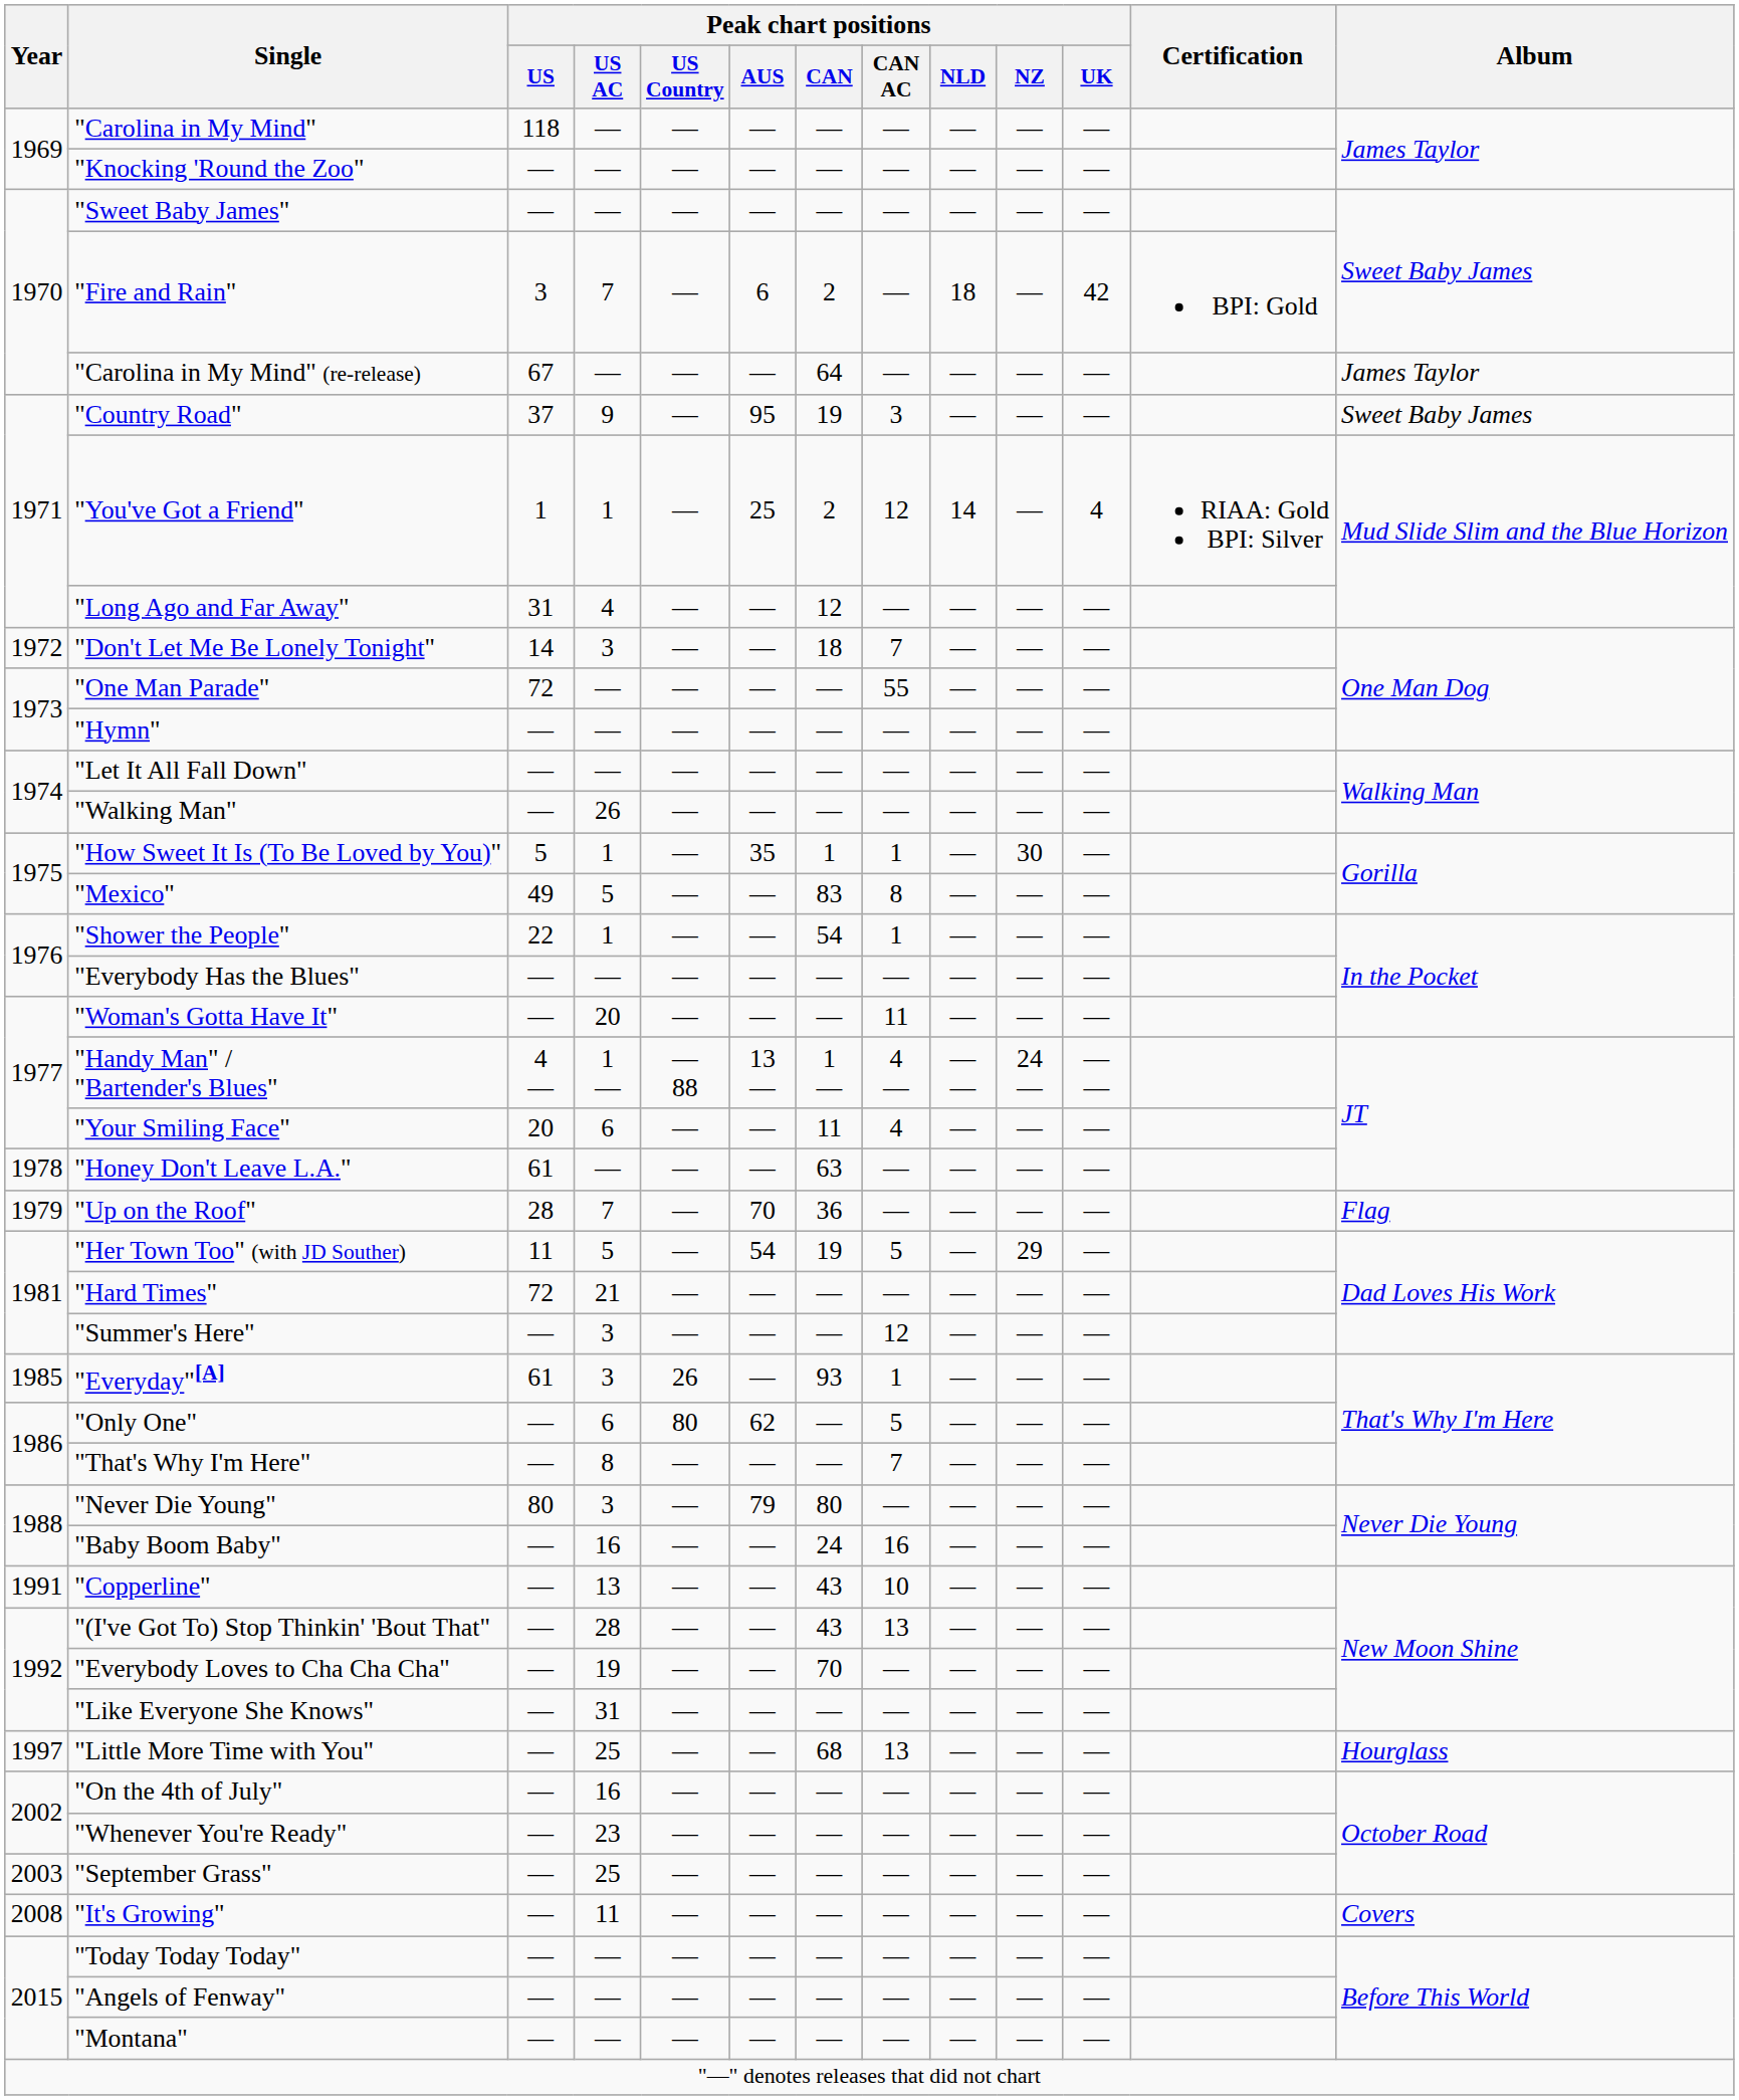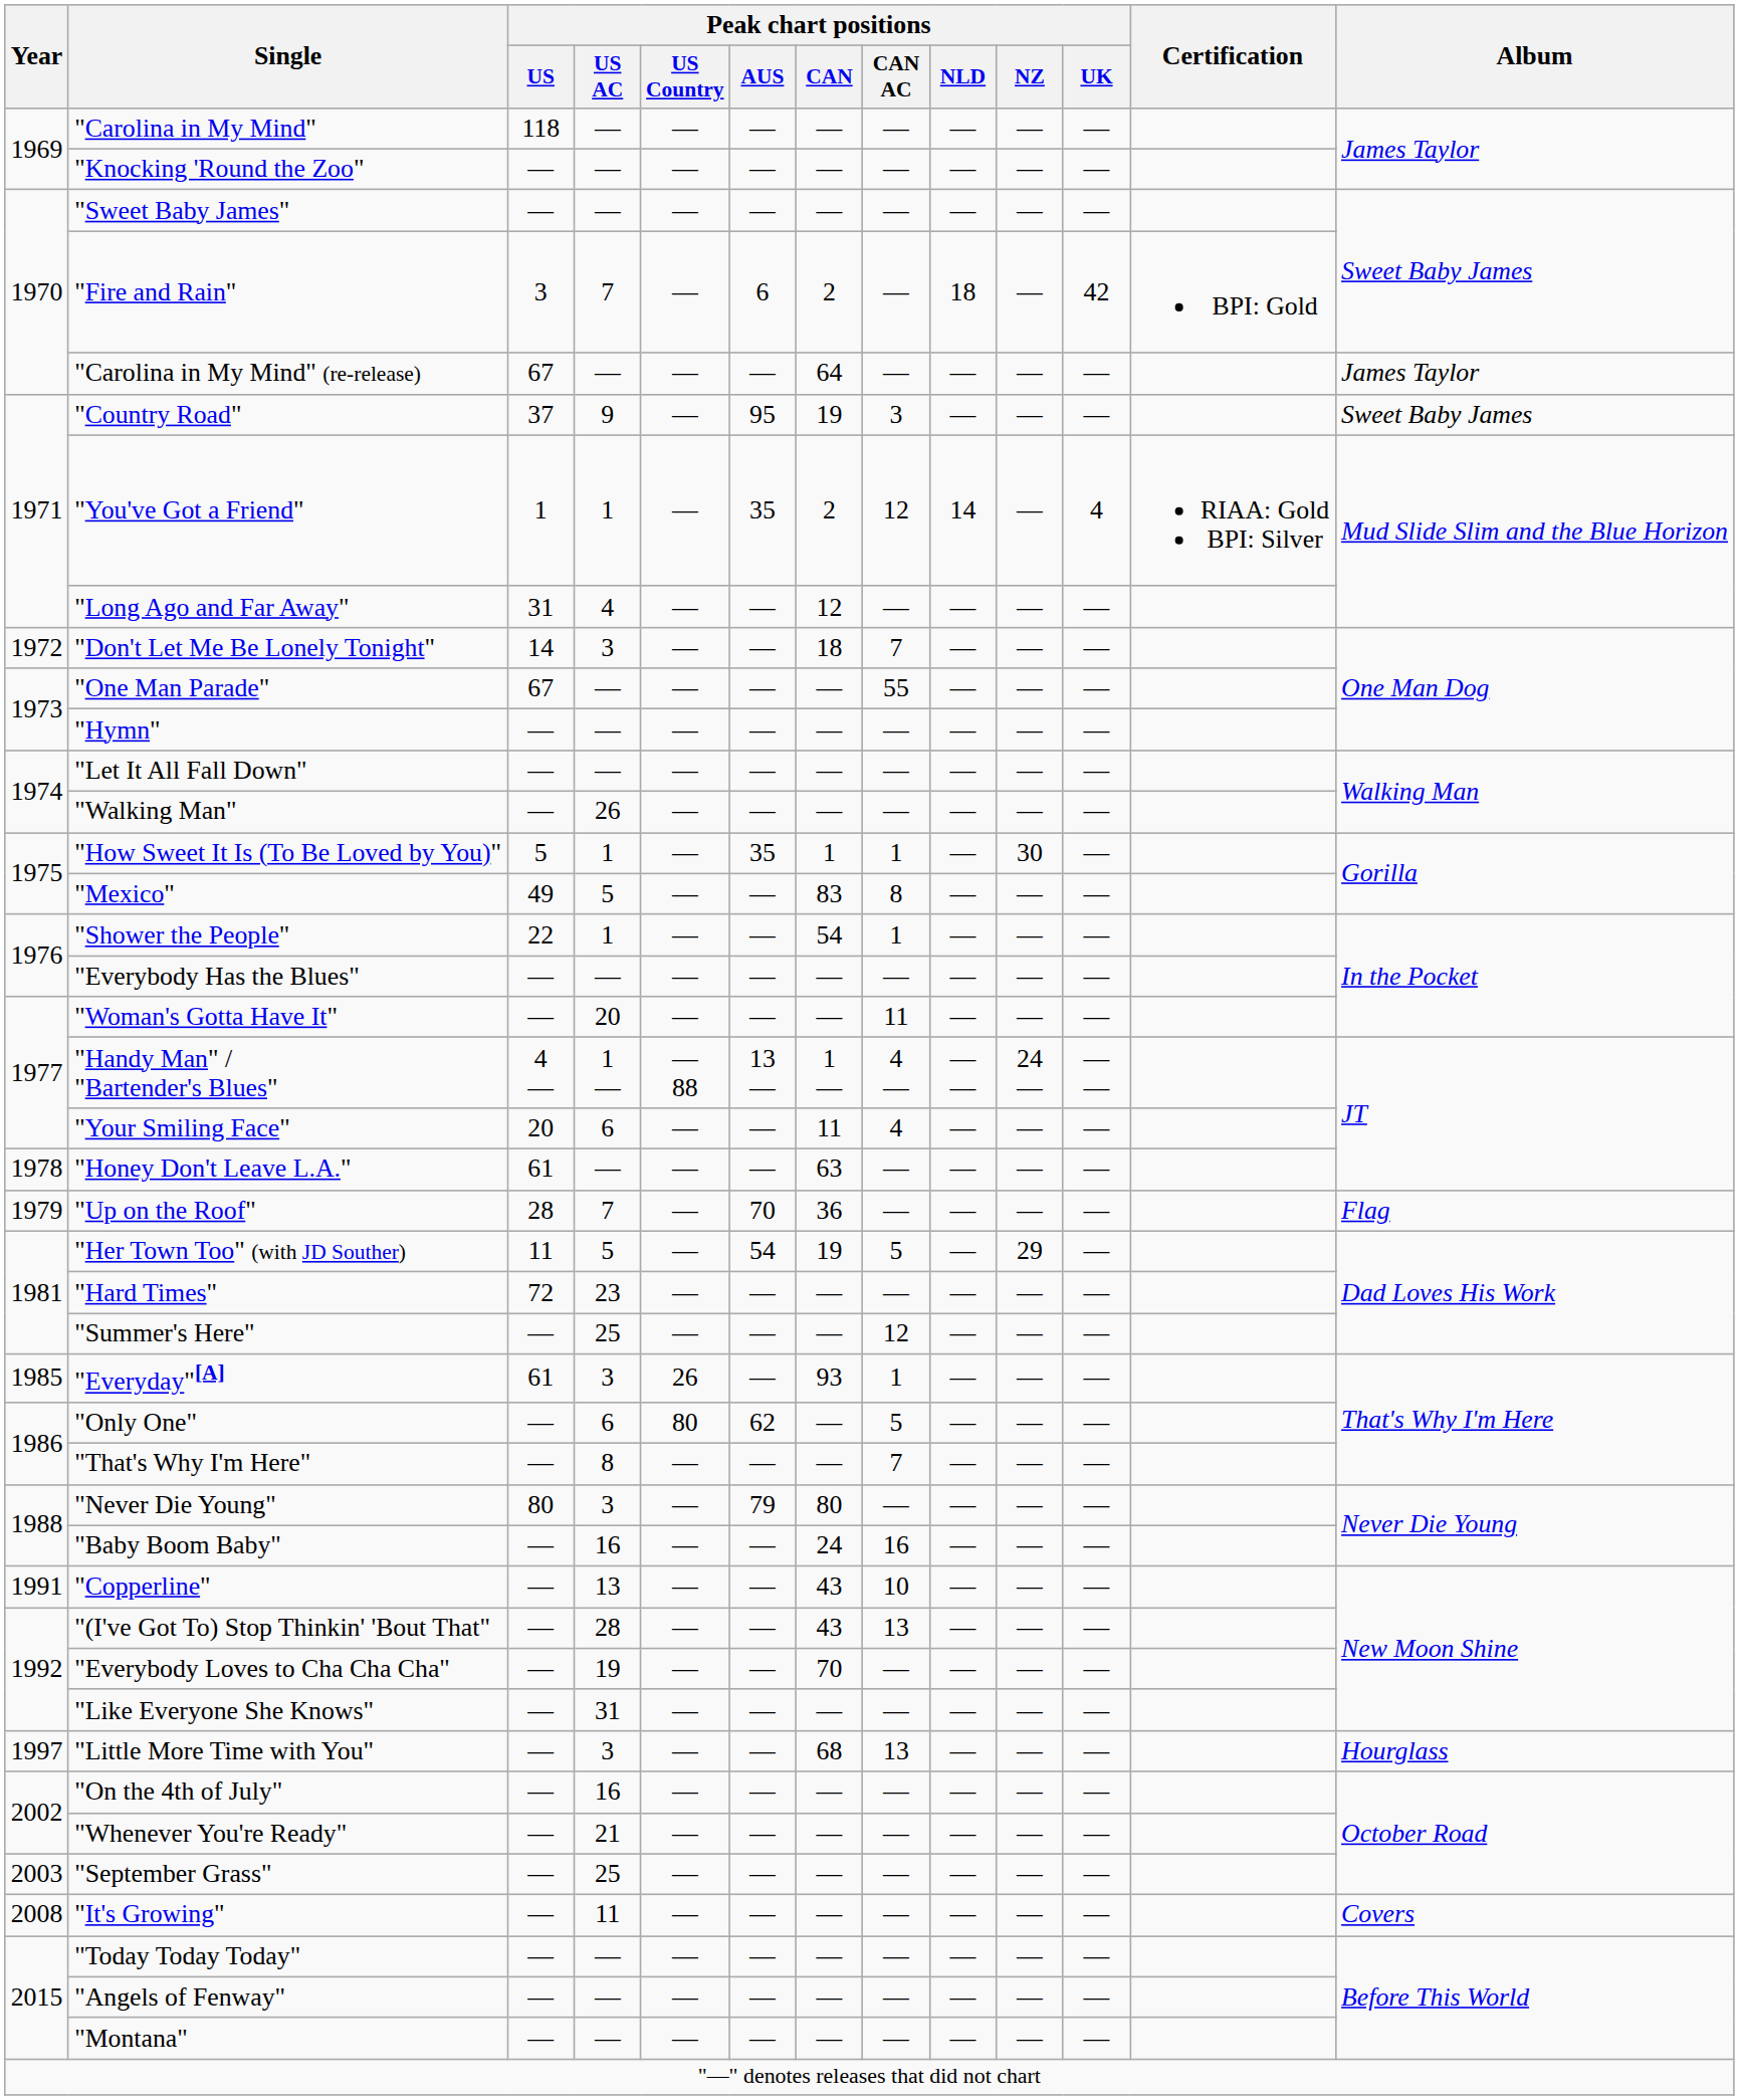"You've Got a Friend" | Peak chart positions / AUS: 25 -> 35
"One Man Parade" | Peak chart positions / US: 72 -> 67
"Hard Times" | Peak chart positions / US AC: 21 -> 23
"Summer's Here" | Peak chart positions / US AC: 3 -> 25
"Little More Time with You" | Peak chart positions / US AC: 25 -> 3
"Whenever You're Ready" | Peak chart positions / US AC: 23 -> 21
